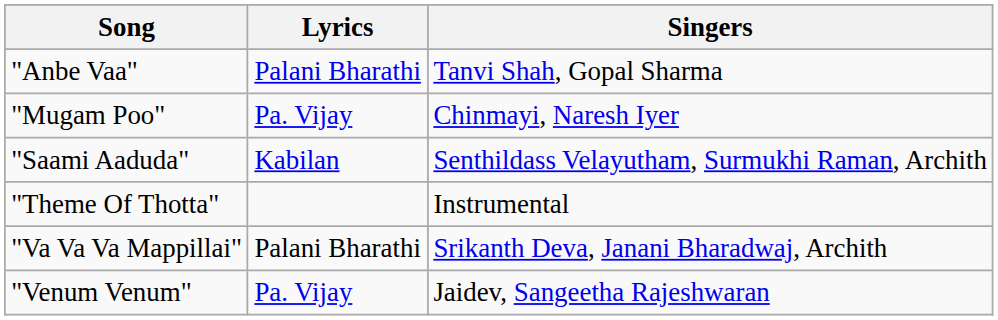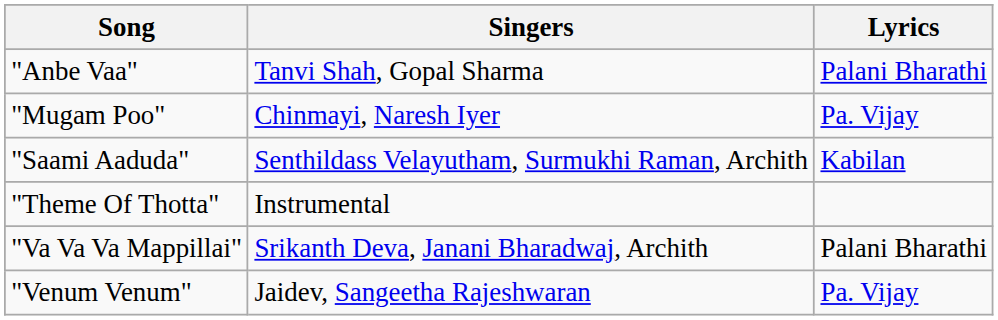columns swapped: Singers <-> Lyrics
